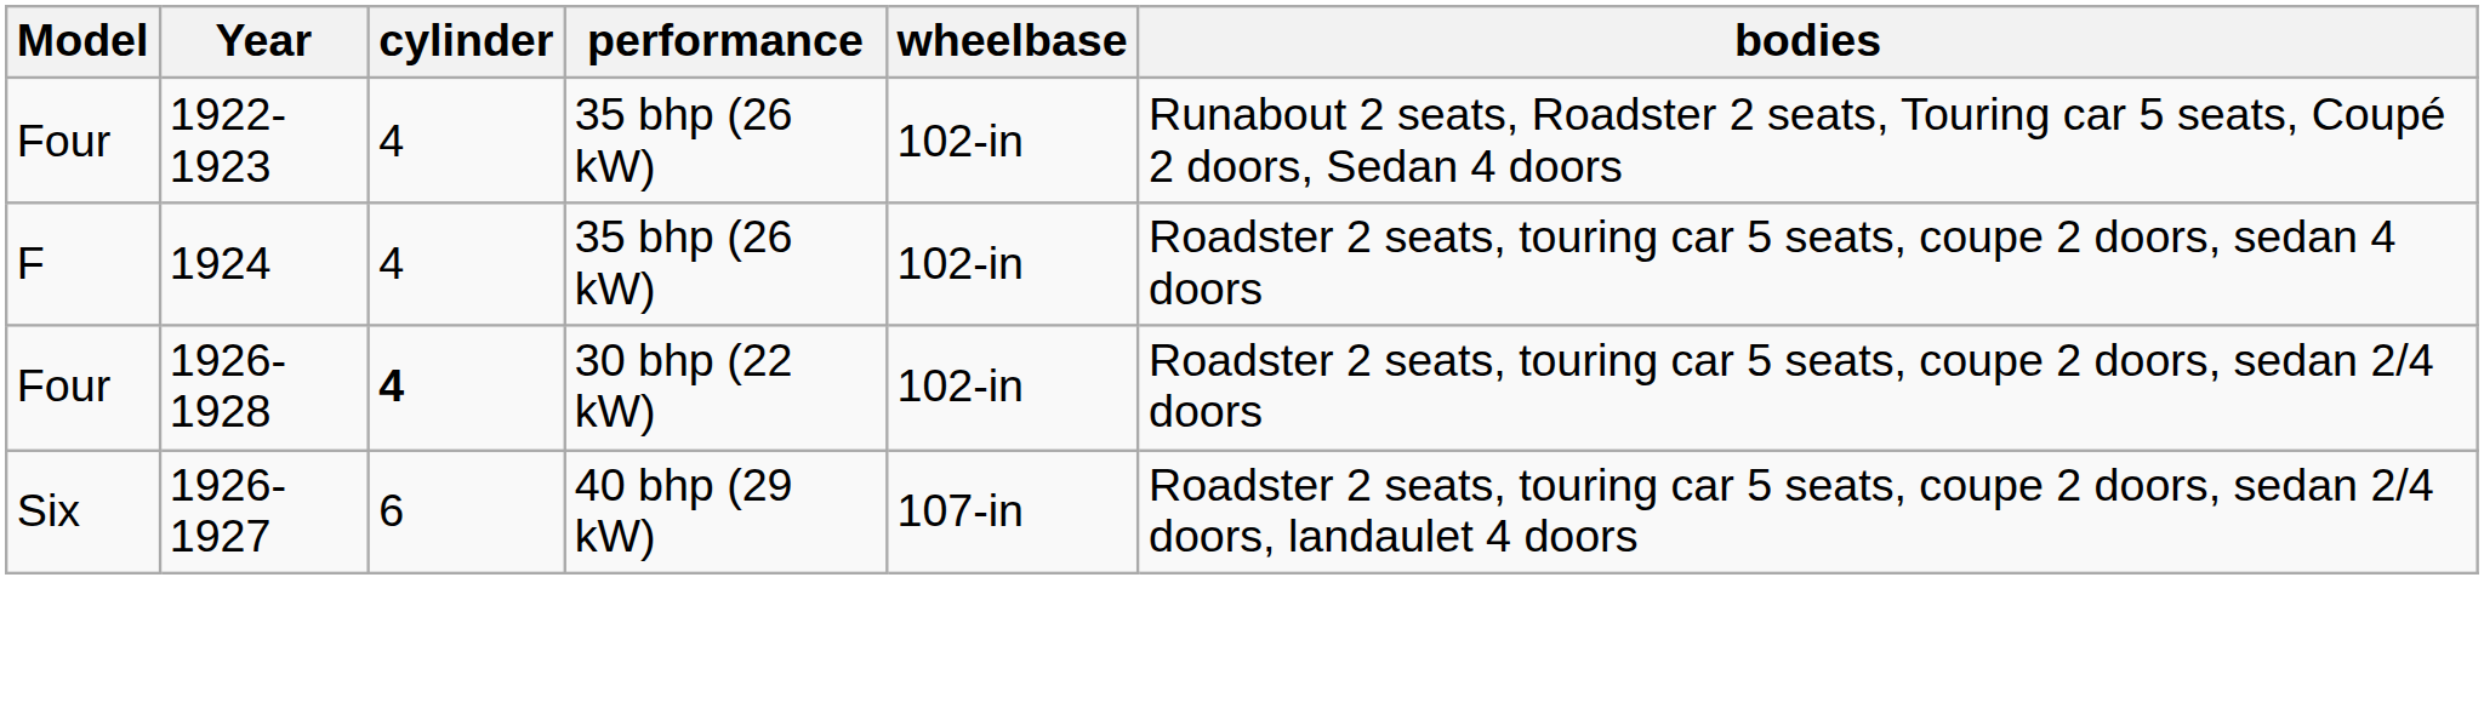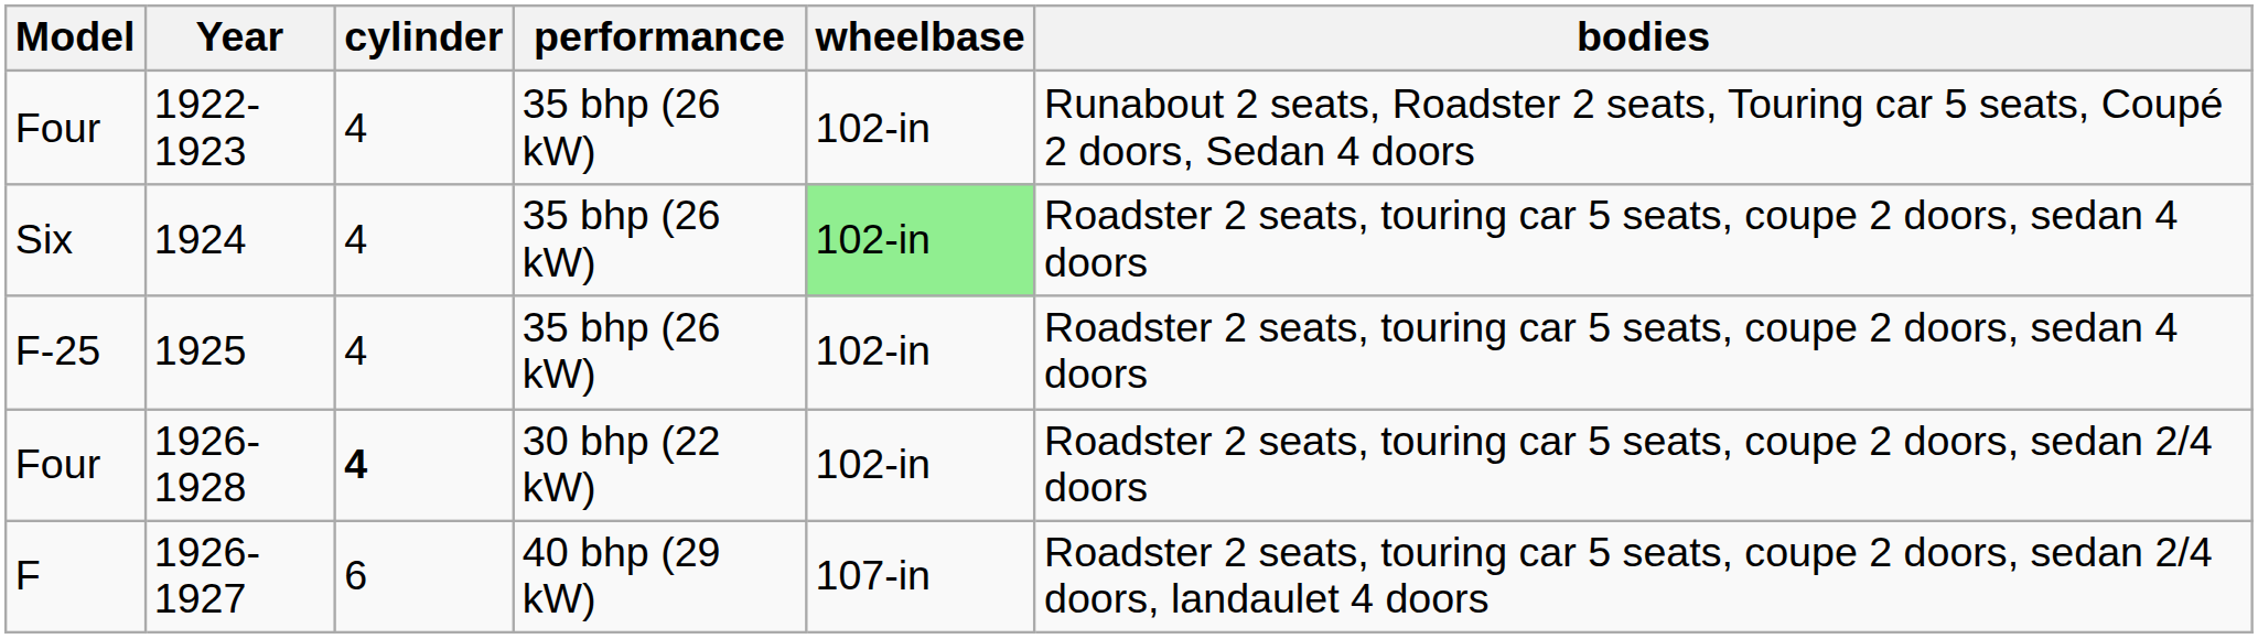1924 | Model: F -> Six
1924 | wheelbase: no background -> lightgreen background
+ row: F-25 | 1925 | 4 | 35 bhp (26 kW) | 102-in | Roadster 2 seats, touring car 5 seats, coupe 2 doors, sedan 4 doors
1926-1927 | Model: Six -> F
